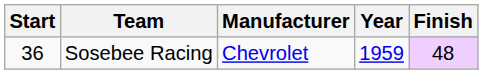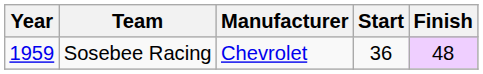columns swapped: Year <-> Start
